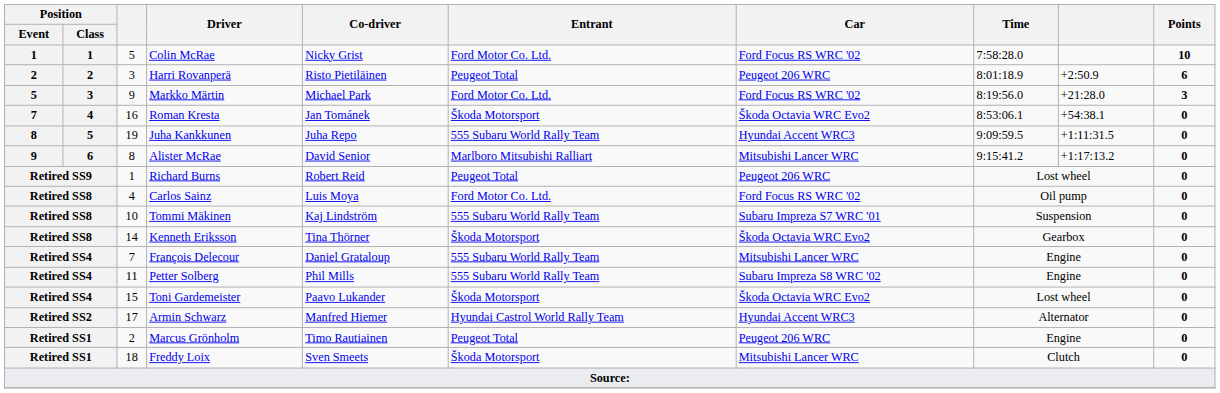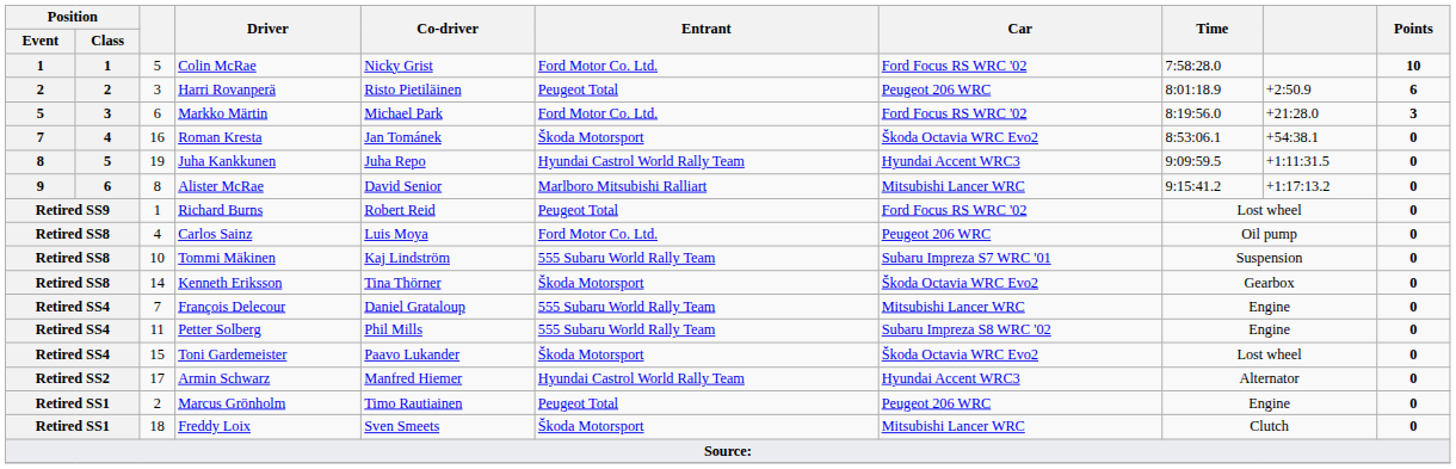Markko Märtin | column 3: 9 -> 6
Juha Kankkunen | Entrant: 555 Subaru World Rally Team -> Hyundai Castrol World Rally Team
Richard Burns | Car: Peugeot 206 WRC -> Ford Focus RS WRC '02
Carlos Sainz | Car: Ford Focus RS WRC '02 -> Peugeot 206 WRC
